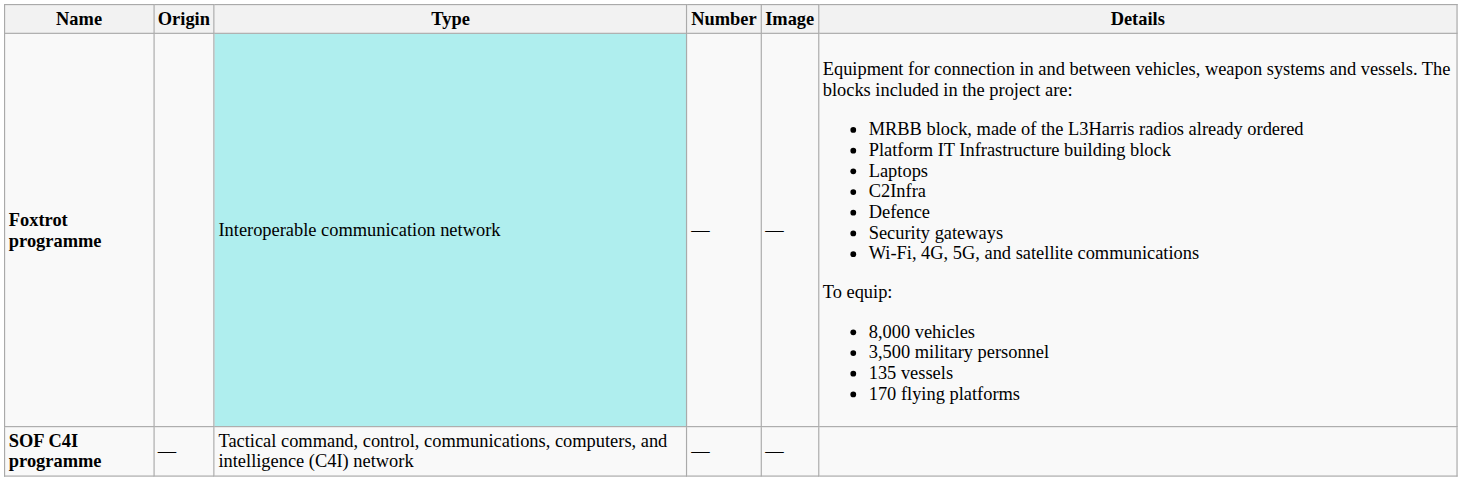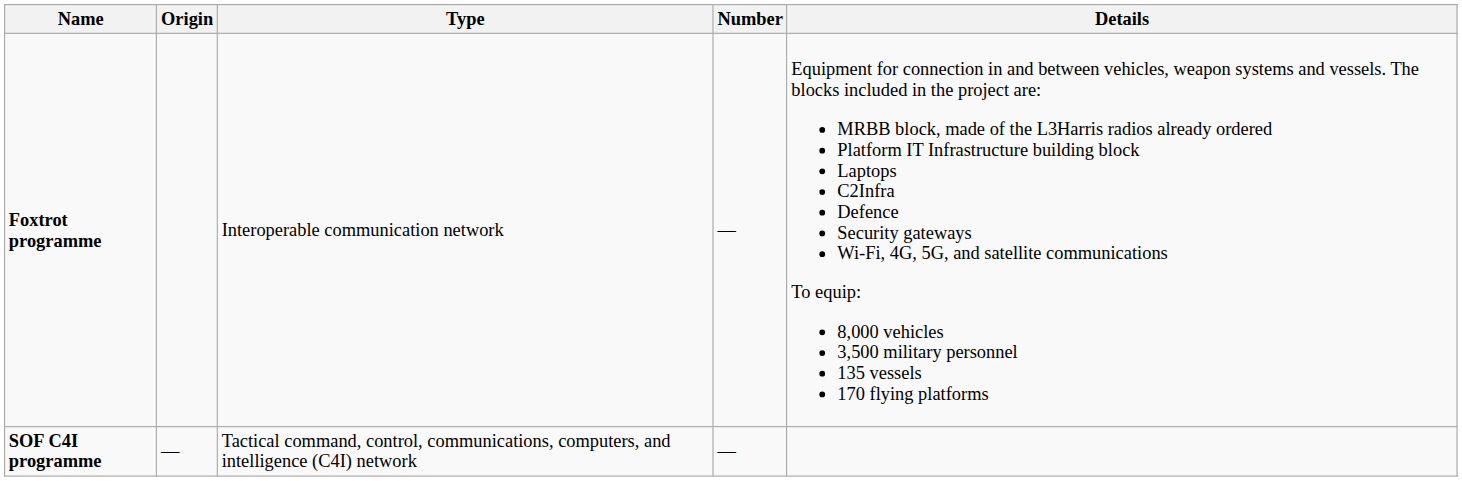- column: Image | — | —
Foxtrot programme | Type: paleturquoise background -> no background
